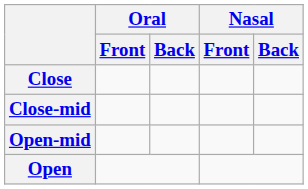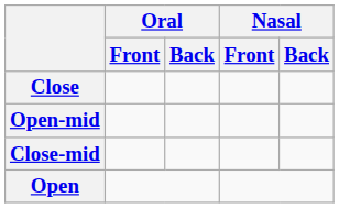rows swapped: Close-mid <-> Open-mid
